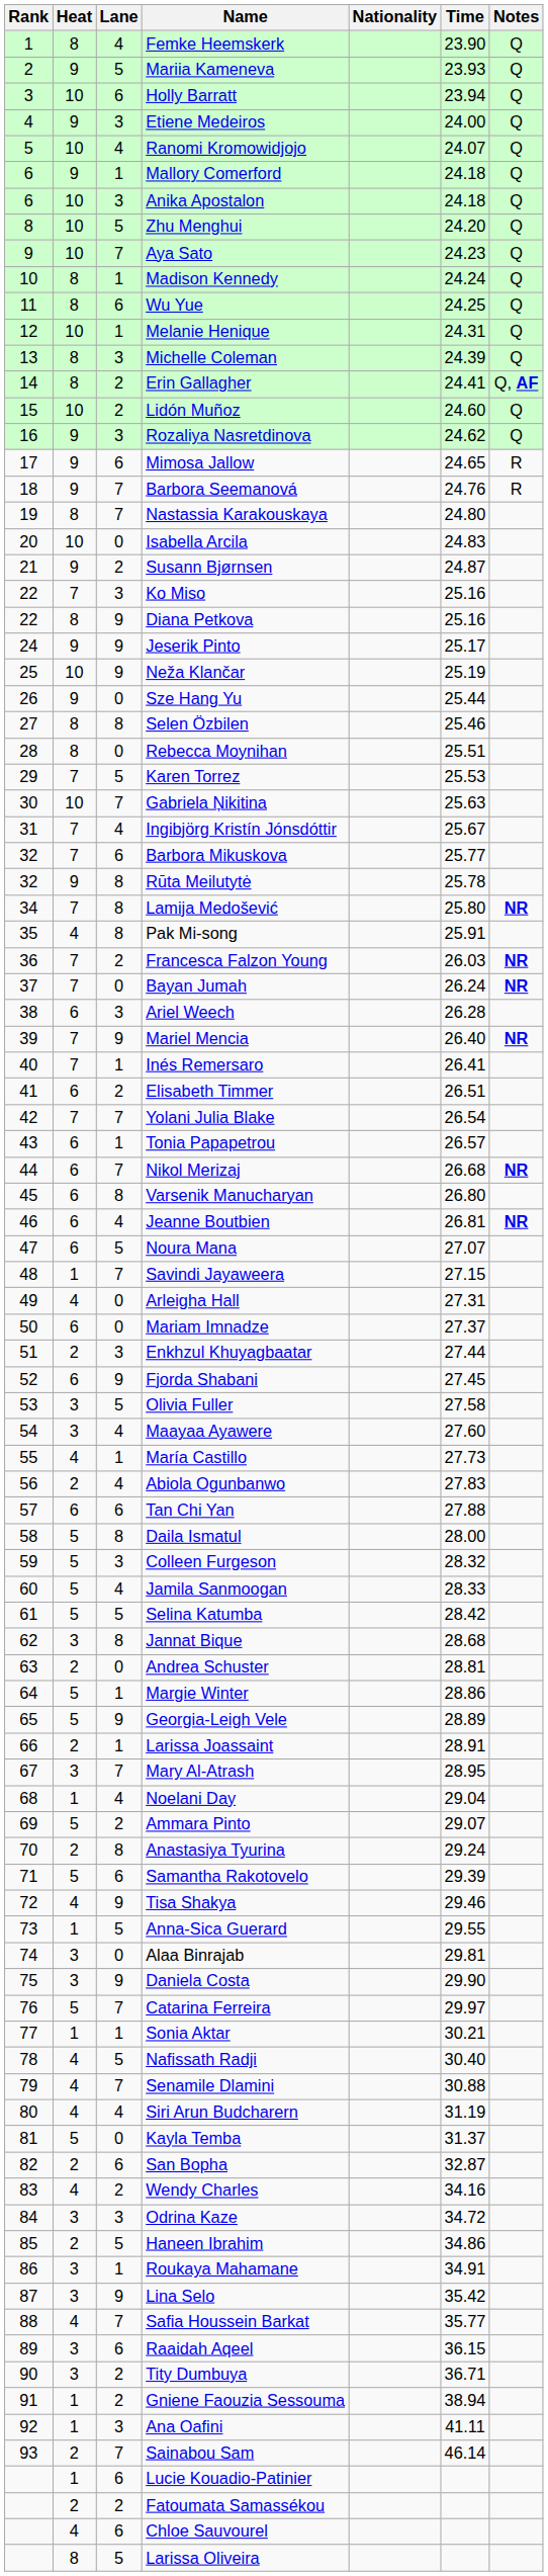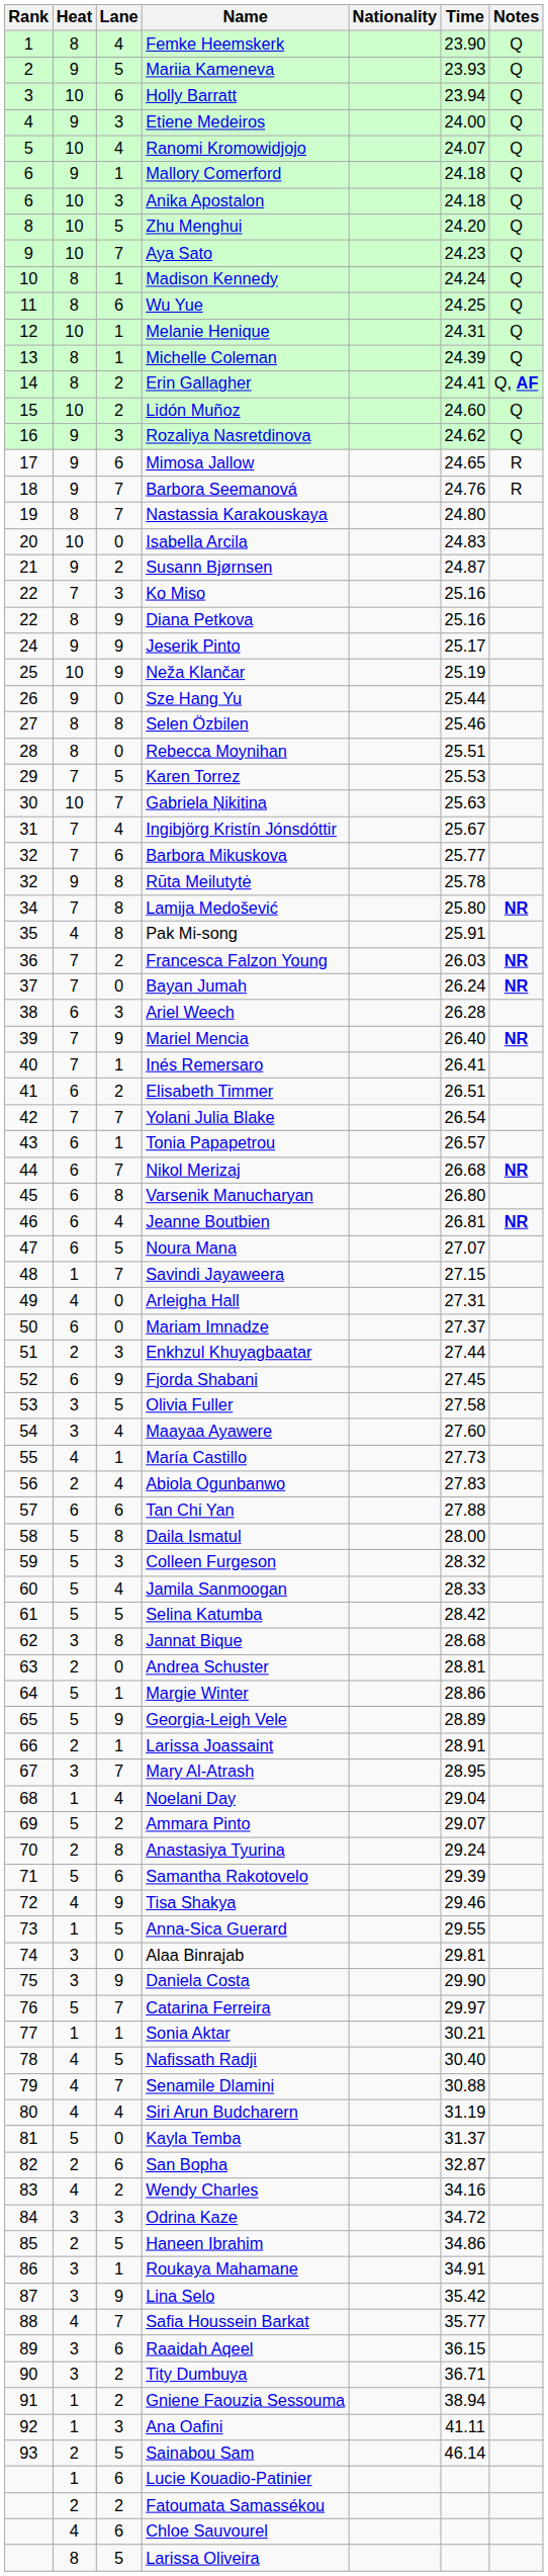Michelle Coleman | Lane: 3 -> 1
Sainabou Sam | Lane: 7 -> 5
